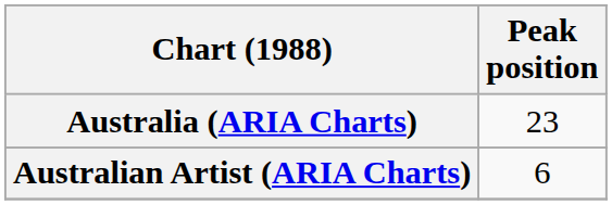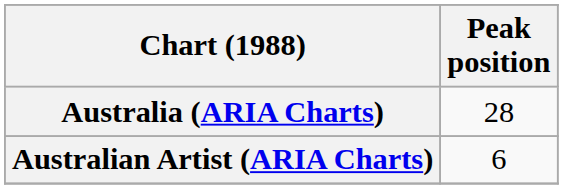Australia (ARIA Charts) | Peak position: 23 -> 28
